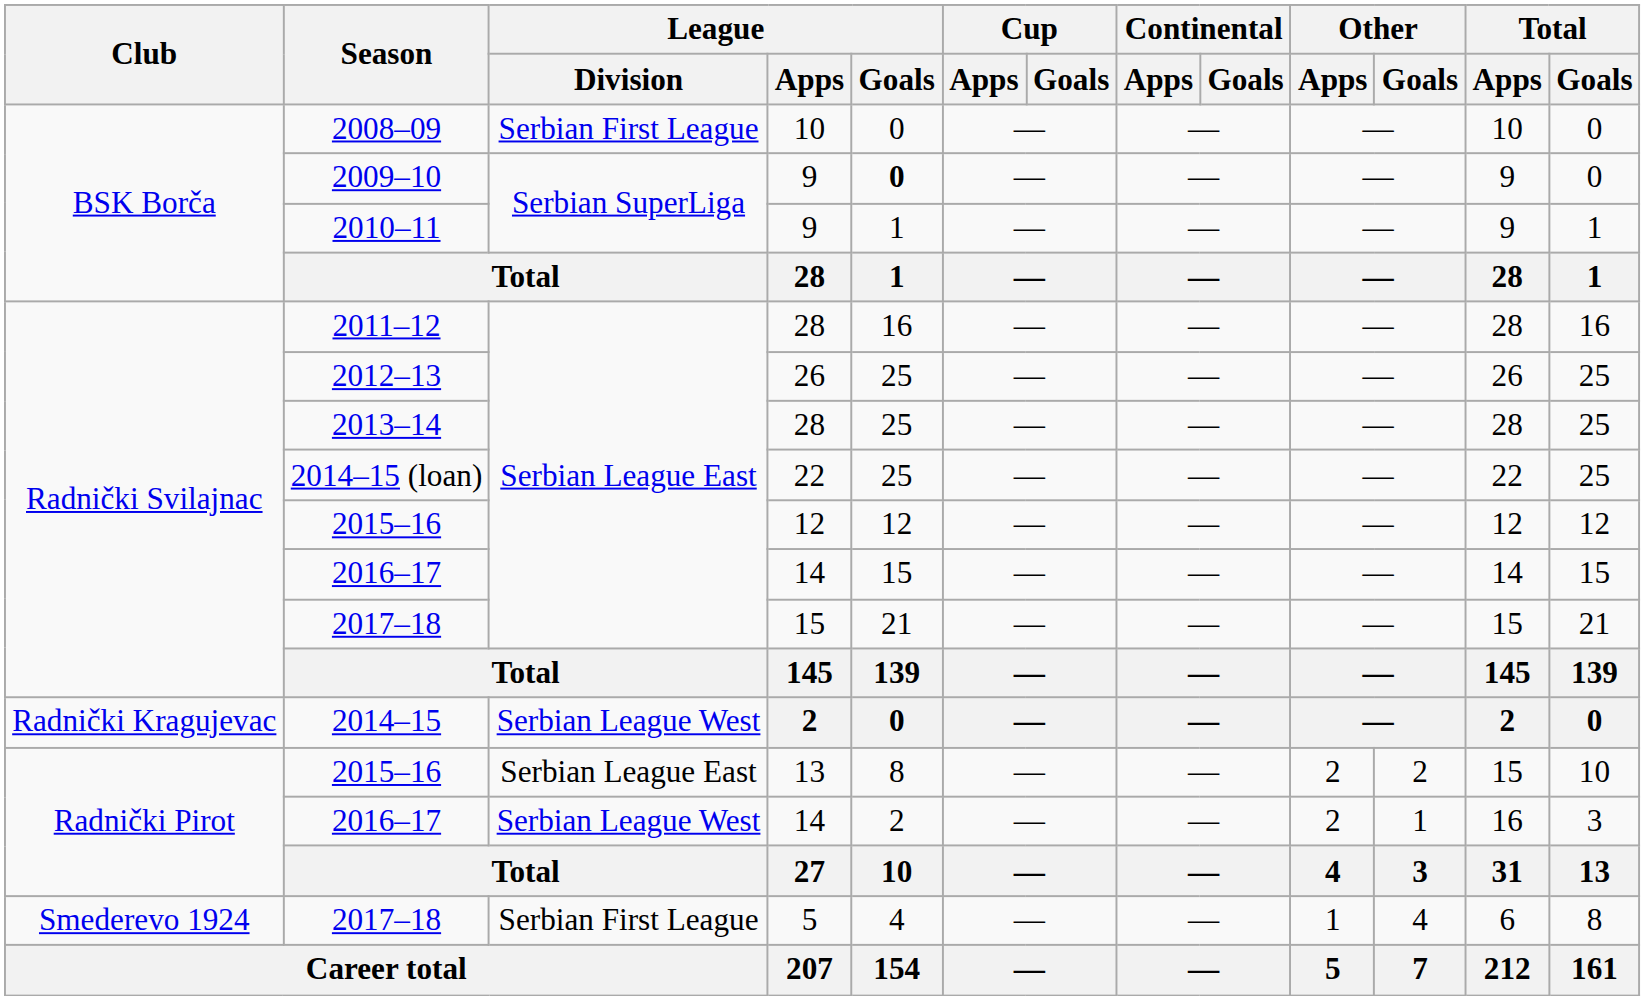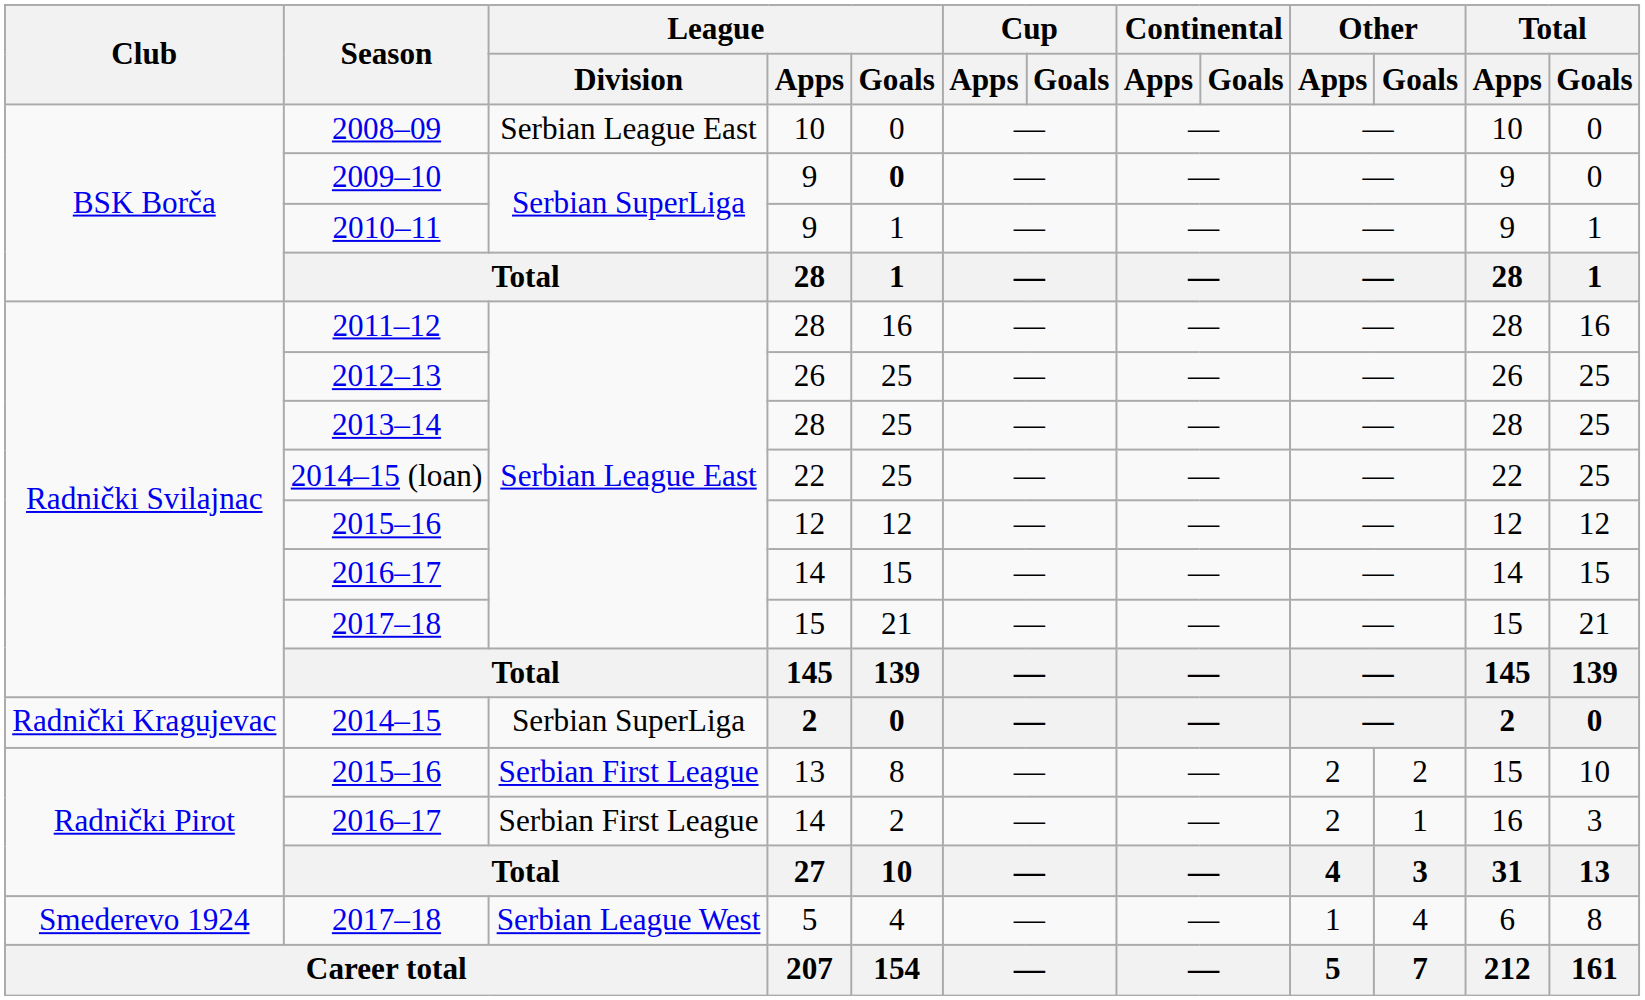2008–09 | League / Division: Serbian First League -> Serbian League East
2014–15 | League / Division: Serbian League West -> Serbian SuperLiga
Radnički Pirot / 2015–16 | League / Division: Serbian League East -> Serbian First League
Radnički Pirot / 2016–17 | League / Division: Serbian League West -> Serbian First League
Smederevo 1924 / 2017–18 | League / Division: Serbian First League -> Serbian League West
